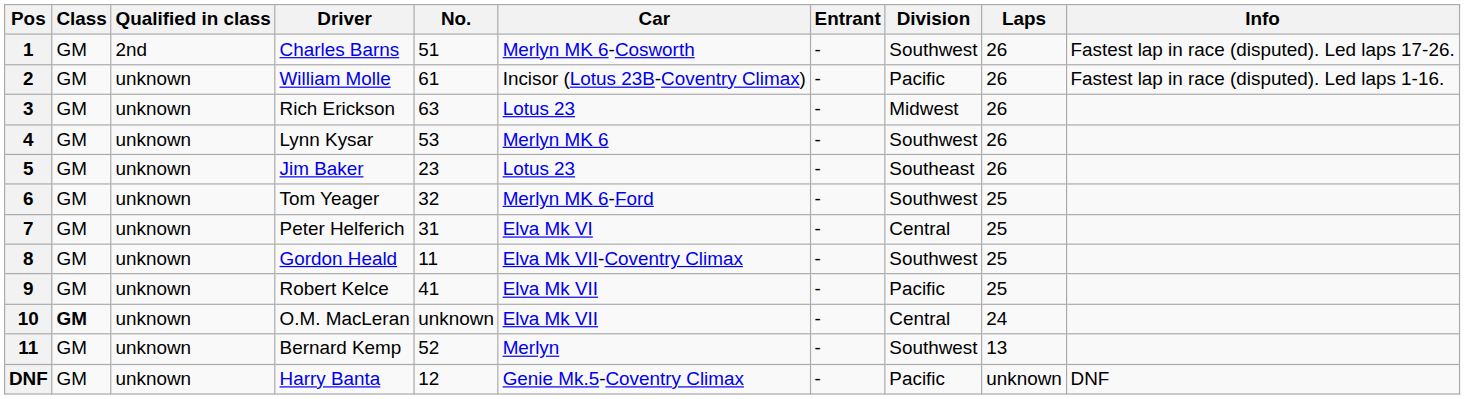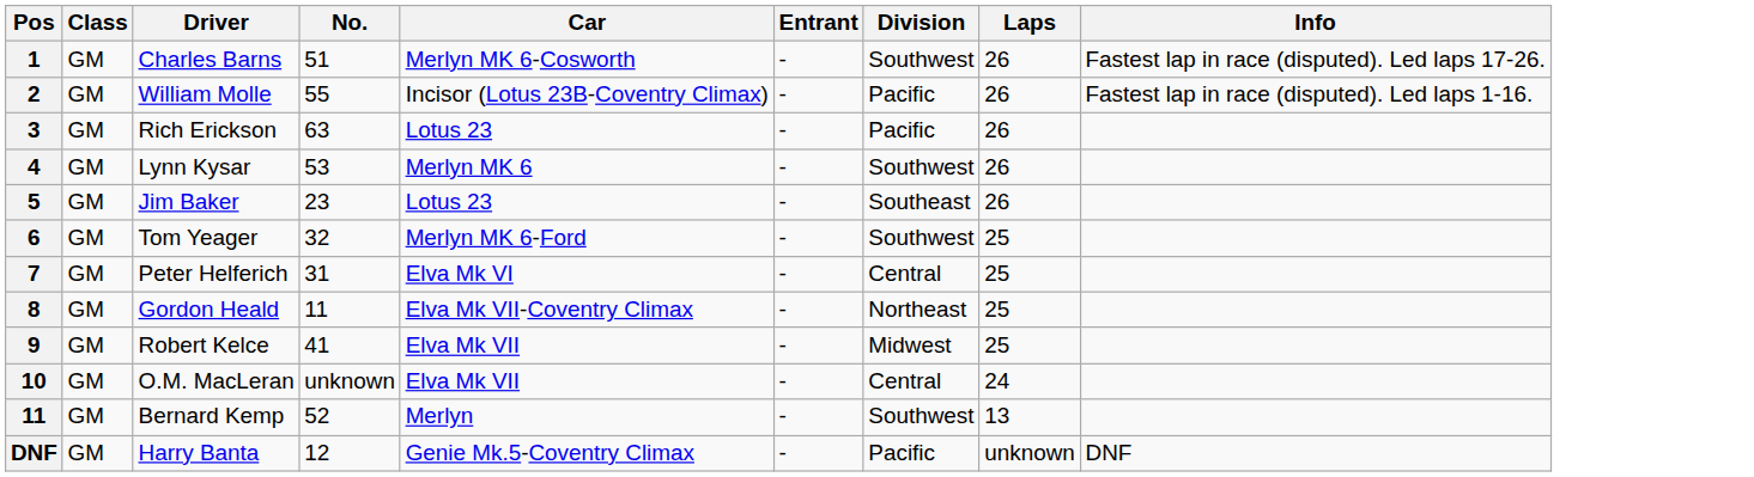- column: Qualified in class | 2nd | unknown | unknown | unknown | unknown | unknown | unknown | unknown | unknown | unknown | unknown | unknown
William Molle | No.: 61 -> 55
Rich Erickson | Division: Midwest -> Pacific
Gordon Heald | Division: Southwest -> Northeast
Robert Kelce | Division: Pacific -> Midwest
O.M. MacLeran | Class: bold -> normal
